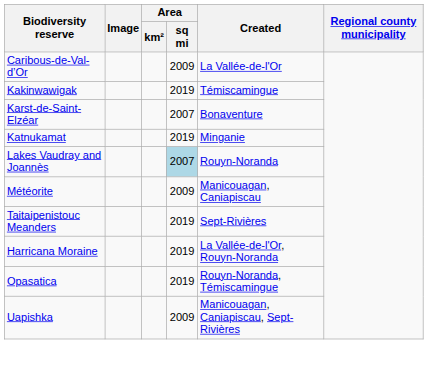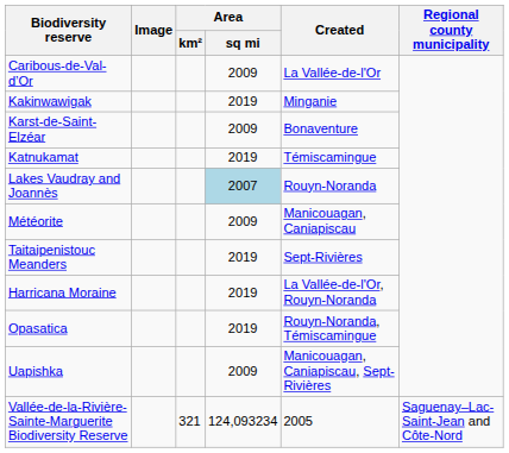Kakinwawigak | Created: Témiscamingue -> Minganie
Karst-de-Saint-Elzéar | Area / sq mi: 2007 -> 2009
Katnukamat | Created: Minganie -> Témiscamingue
+ row: Vallée-de-la-Rivière-Sainte-Marguerite Biodiversity Reserve | 321 | 124,093234 | 2005 | Saguenay–Lac-Saint-Jean and Côte-Nord
